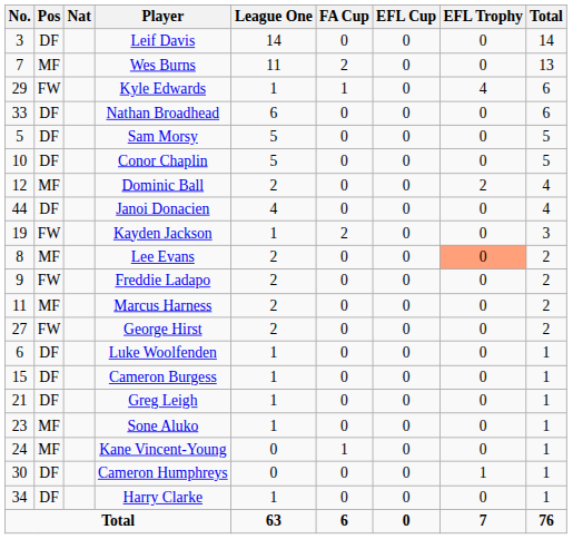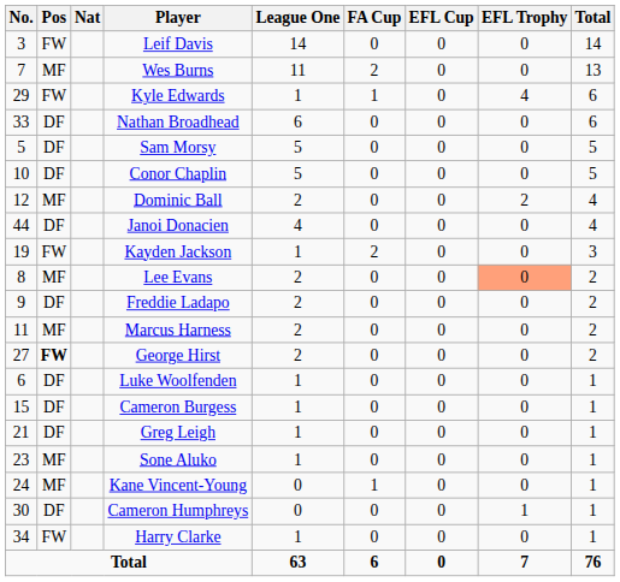Leif Davis | Pos: DF -> FW
Freddie Ladapo | Pos: FW -> DF
George Hirst | Pos: normal -> bold
Harry Clarke | Pos: DF -> FW
